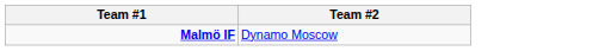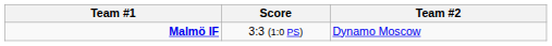+ column: Score | 3:3 (1:0 PS)
